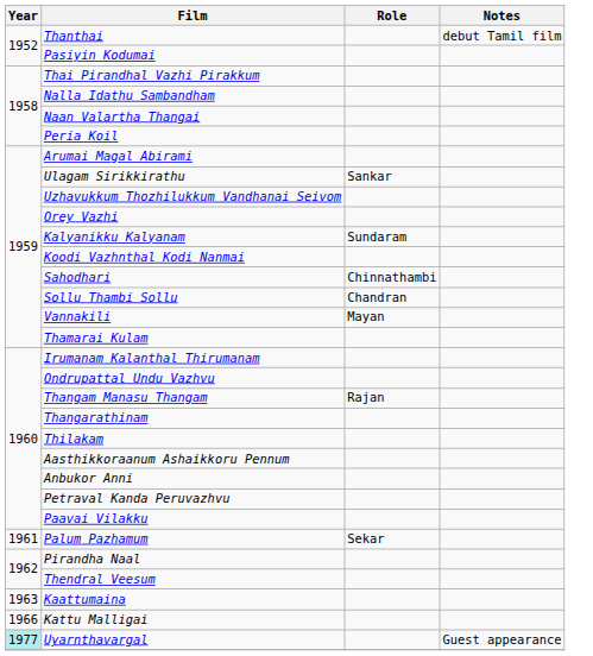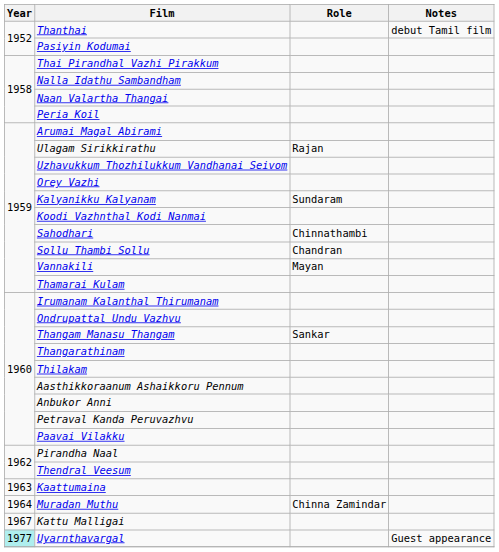Ulagam Sirikkirathu | Role: Sankar -> Rajan
Thangam Manasu Thangam | Role: Rajan -> Sankar
- row: 1961 | Palum Pazhamum | Sekar
+ row: 1964 | Muradan Muthu | Chinna Zamindar
Kattu Malligai | Year: 1966 -> 1967
